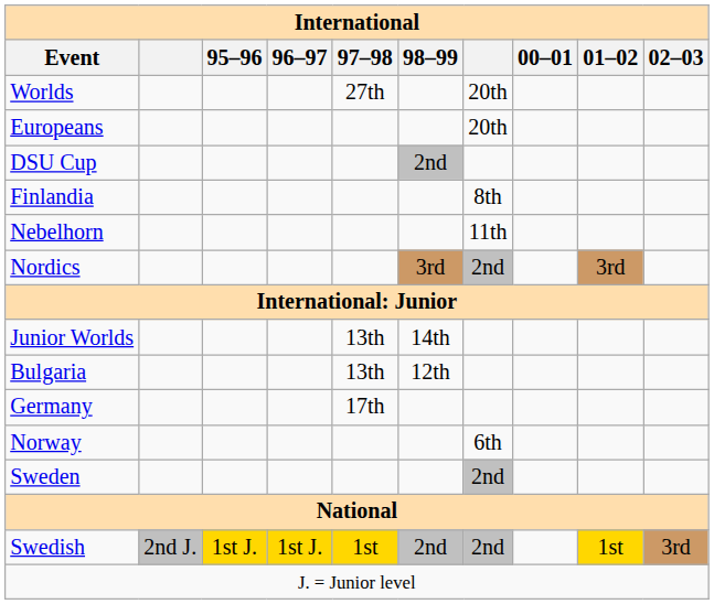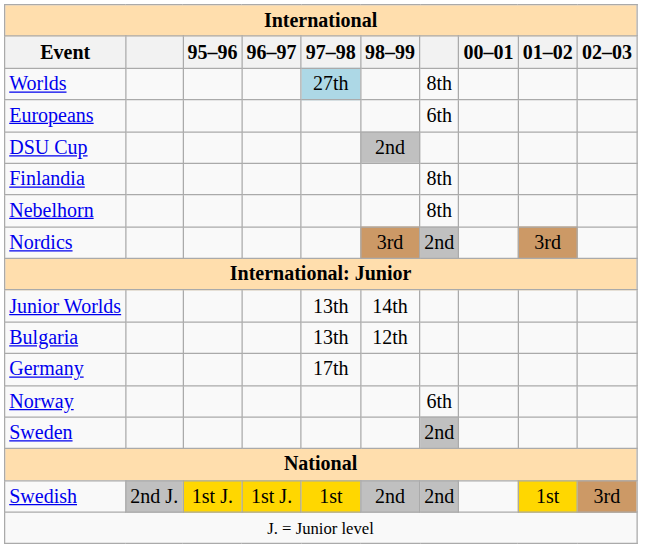Worlds | 97–98: no background -> lightblue background
Worlds | column 7: 20th -> 8th
Europeans | column 7: 20th -> 6th
Nebelhorn | column 7: 11th -> 8th
